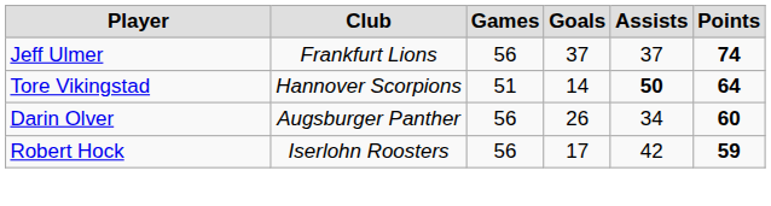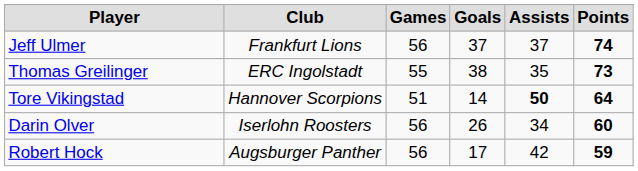+ row: Thomas Greilinger | ERC Ingolstadt | 55 | 38 | 35 | 73
Darin Olver | Club: Augsburger Panther -> Iserlohn Roosters
Robert Hock | Club: Iserlohn Roosters -> Augsburger Panther
